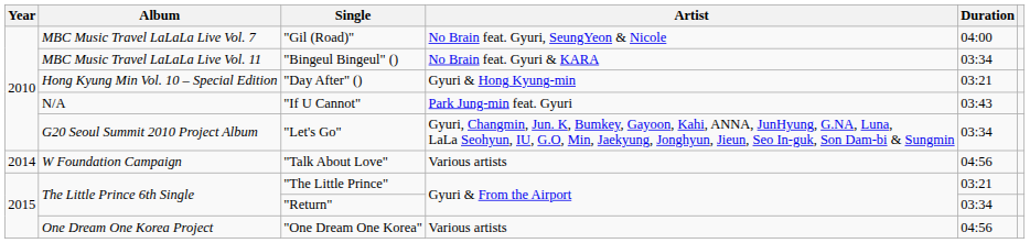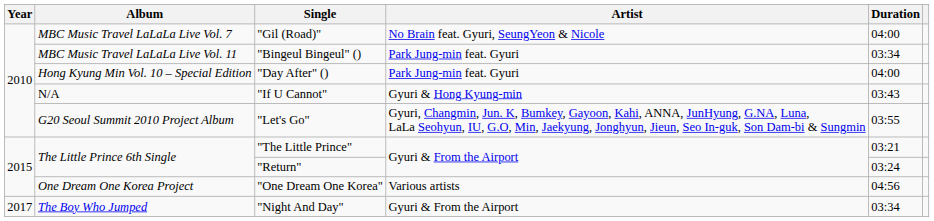"Bingeul Bingeul" () | Artist: No Brain feat. Gyuri & KARA -> Park Jung-min feat. Gyuri
"Day After" () | Artist: Gyuri & Hong Kyung-min -> Park Jung-min feat. Gyuri
"Day After" () | Duration: 03:21 -> 04:00
"If U Cannot" | Artist: Park Jung-min feat. Gyuri -> Gyuri & Hong Kyung-min
"Let's Go" | Duration: 03:34 -> 03:55
- row: 2014 | W Foundation Campaign | "Talk About Love" | Various artists | 04:56
"Return" | Duration: 03:34 -> 03:24
+ row: 2017 | The Boy Who Jumped | "Night And Day" | Gyuri & From the Airport | 03:34
